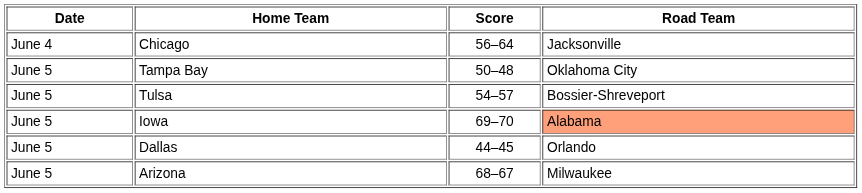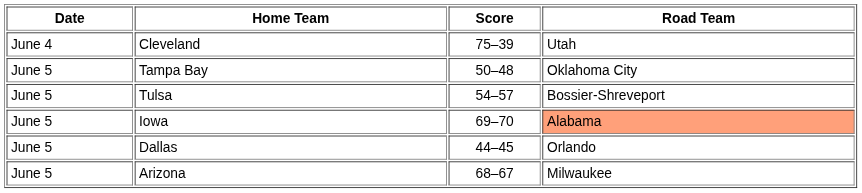+ row: June 4 | Cleveland | 75–39 | Utah
- row: June 4 | Chicago | 56–64 | Jacksonville
